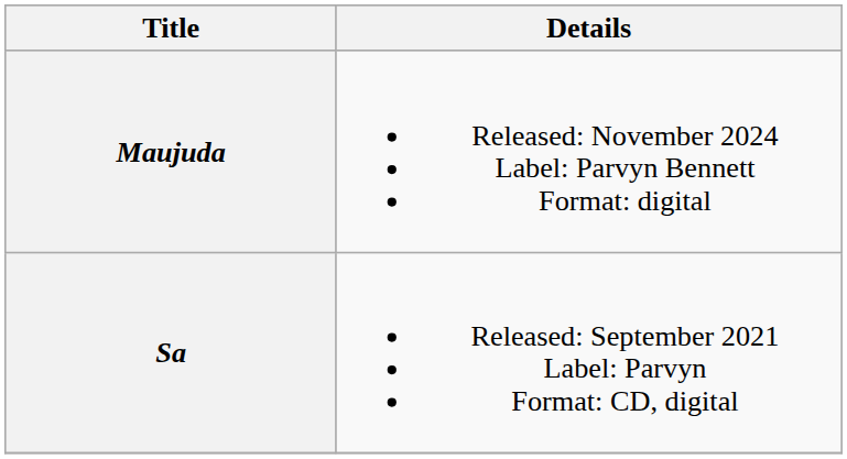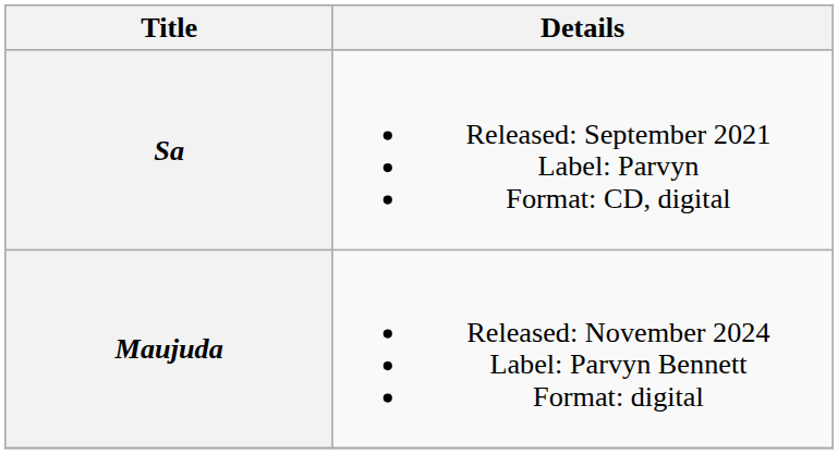rows swapped: Sa <-> Maujuda
